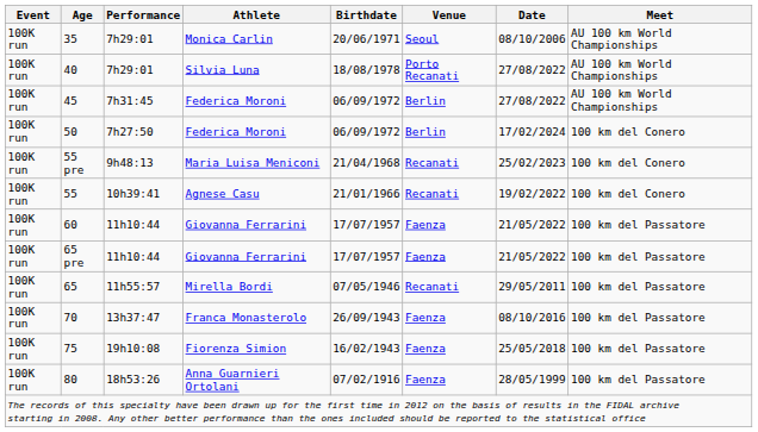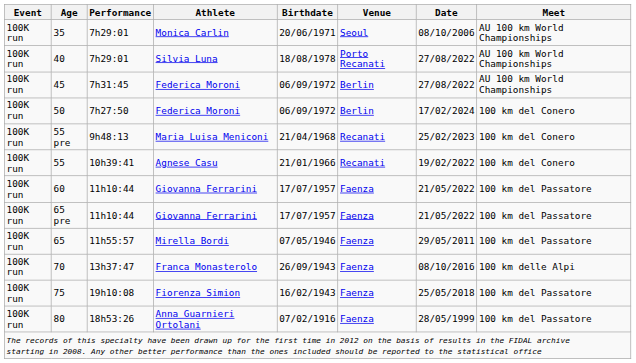65 | Venue: Recanati -> Faenza
70 | Meet: 100 km del Passatore -> 100 km delle Alpi
